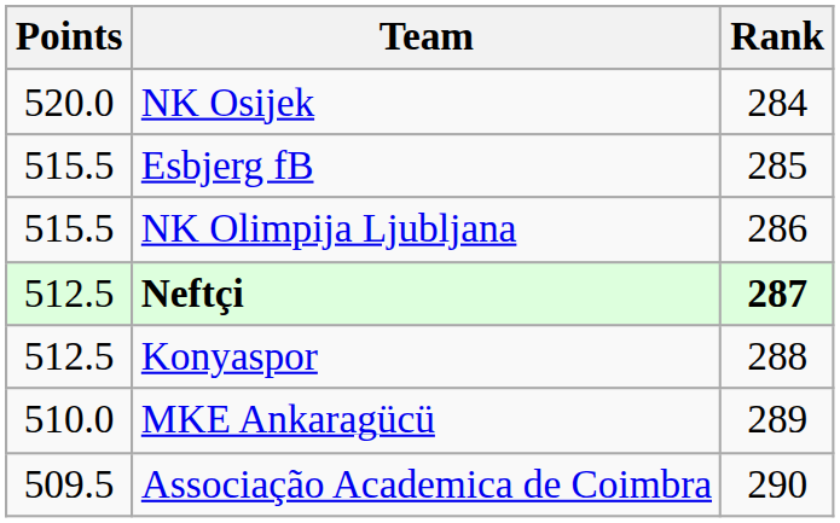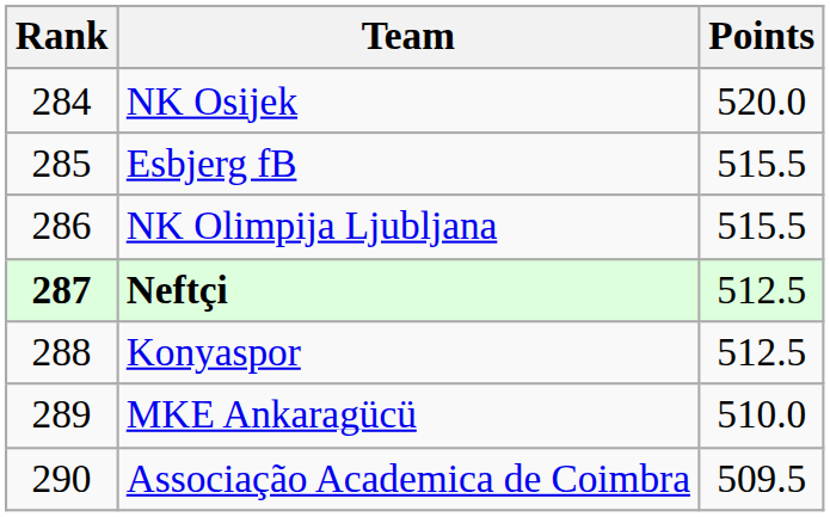columns swapped: Rank <-> Points
